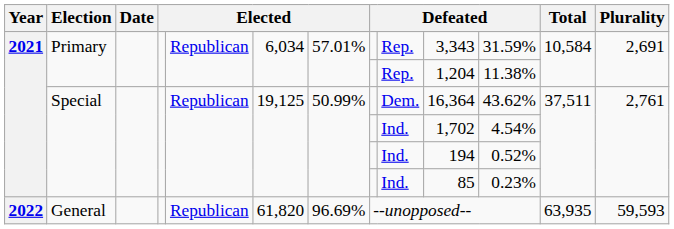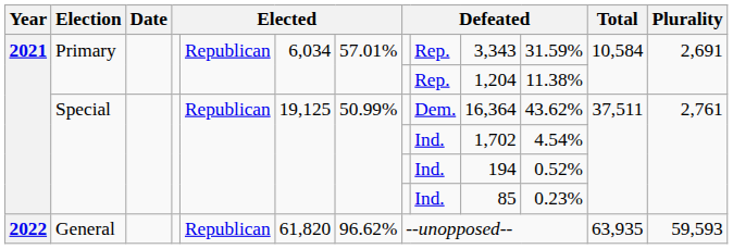General | column 7: 96.69% -> 96.62%
